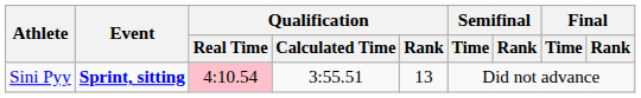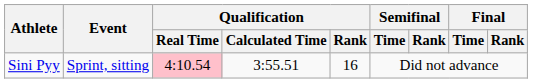Sini Pyy | Event: bold -> normal
Sini Pyy | Qualification / Rank: 13 -> 16
